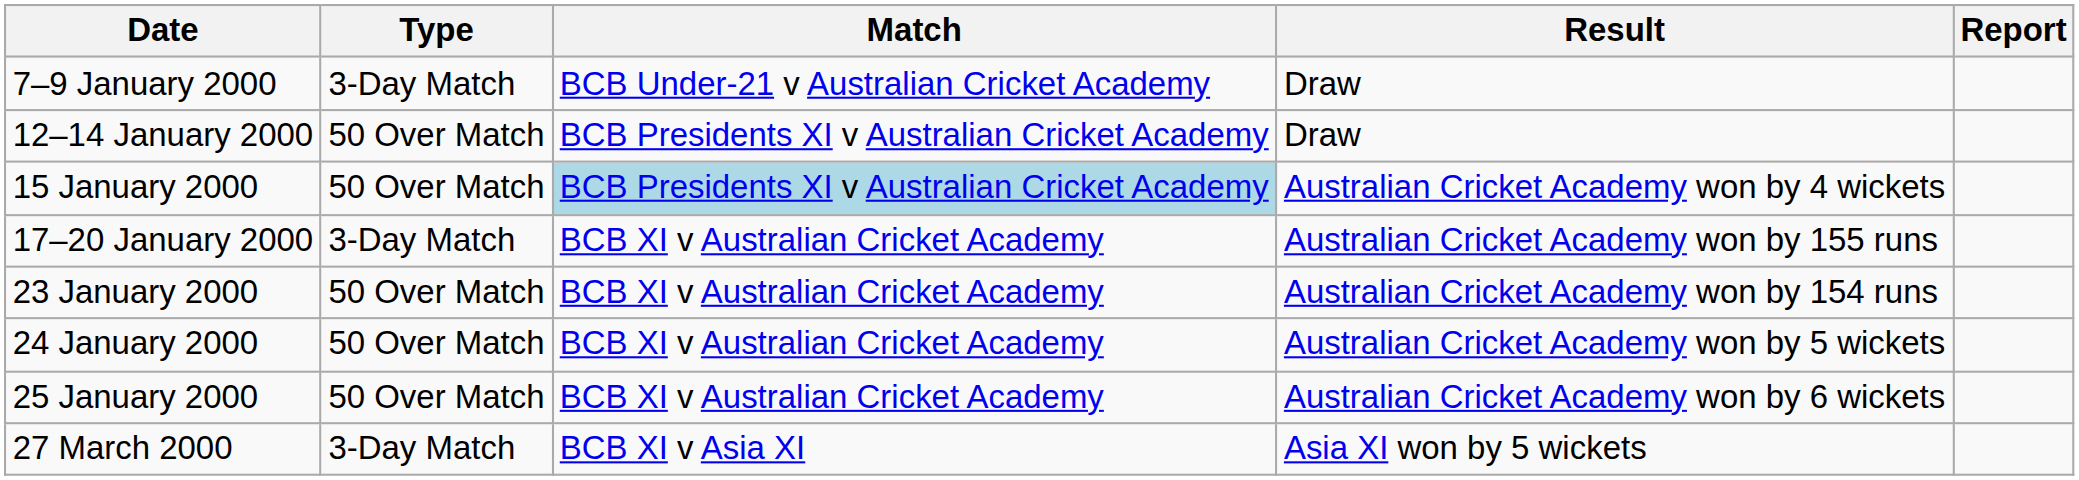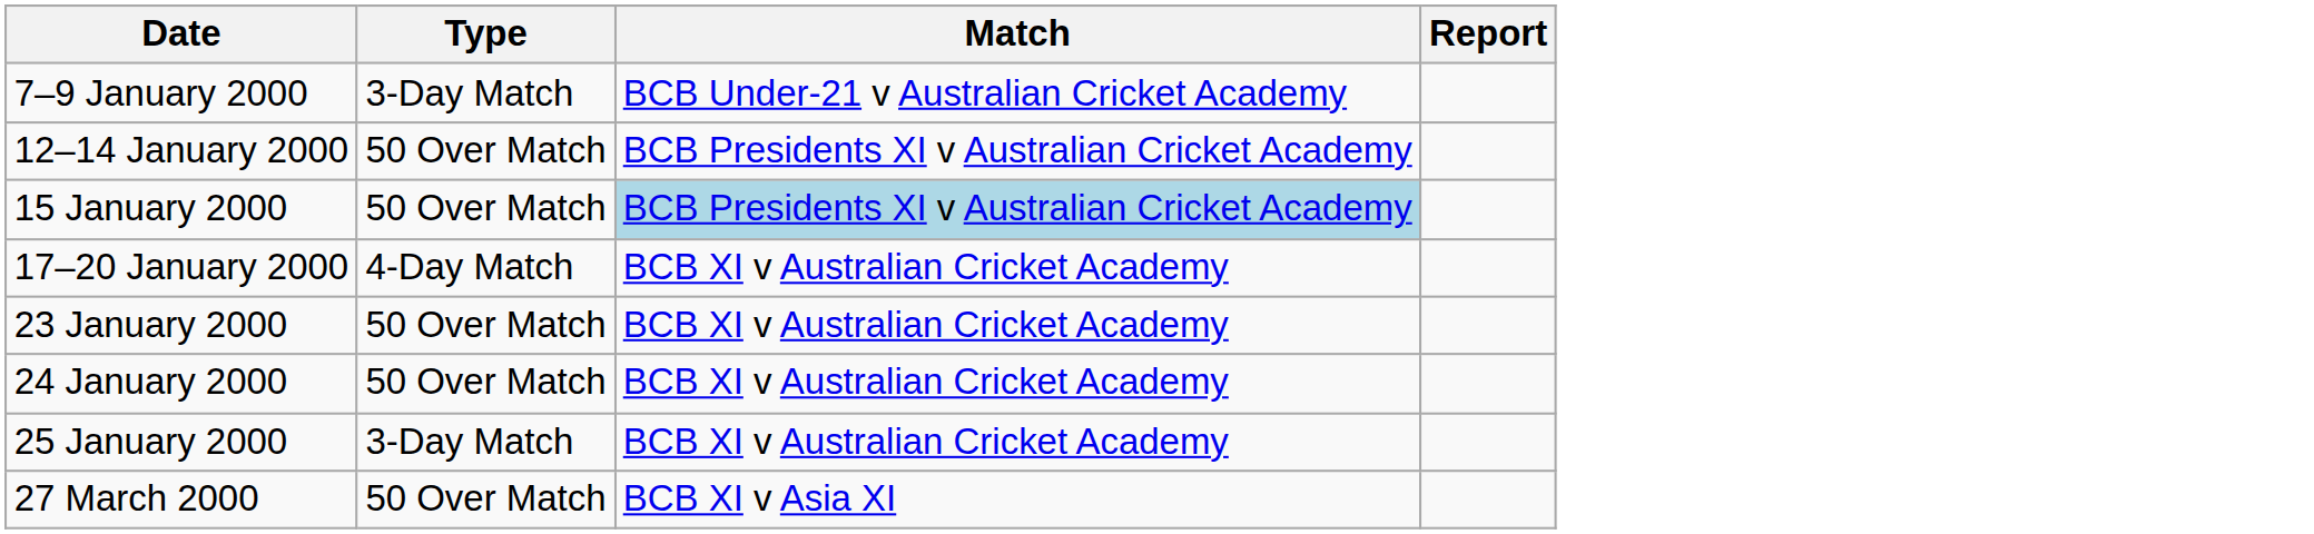- column: Result | Draw | Draw | Australian Cricket Academy won by 4 wickets | Australian Cricket Academy won by 155 runs | Australian Cricket Academy won by 154 runs | Australian Cricket Academy won by 5 wickets | Australian Cricket Academy won by 6 wickets | Asia XI won by 5 wickets
17–20 January 2000 | Type: 3-Day Match -> 4-Day Match
25 January 2000 | Type: 50 Over Match -> 3-Day Match
27 March 2000 | Type: 3-Day Match -> 50 Over Match
